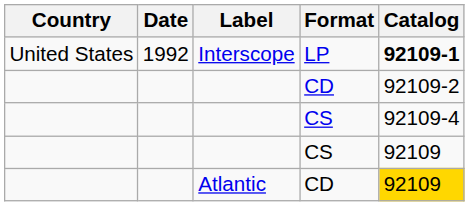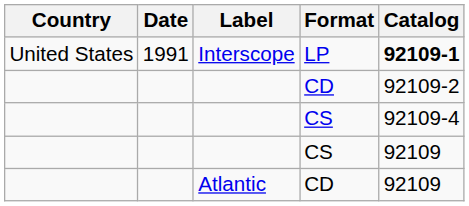Interscope | Date: 1992 -> 1991
Atlantic | Catalog: gold background -> no background
